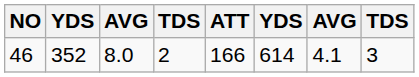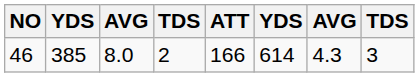46 | column 2: 352 -> 385
46 | column 7: 4.1 -> 4.3
